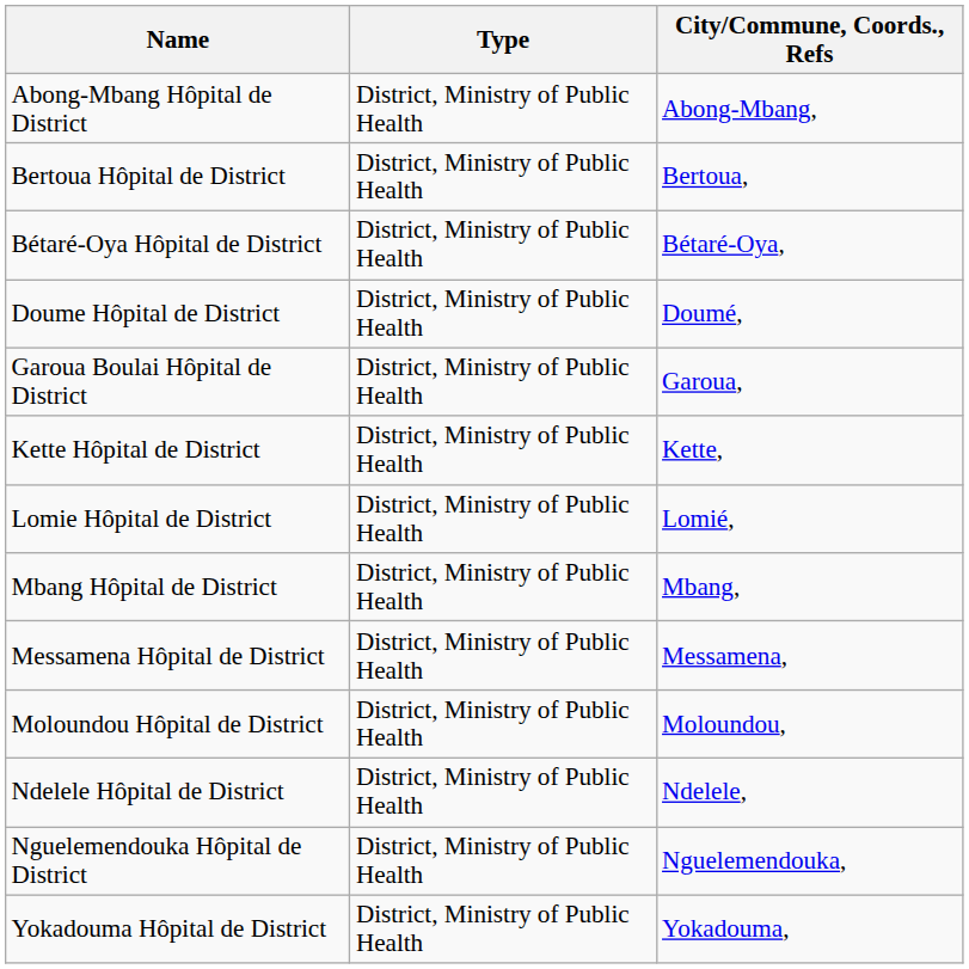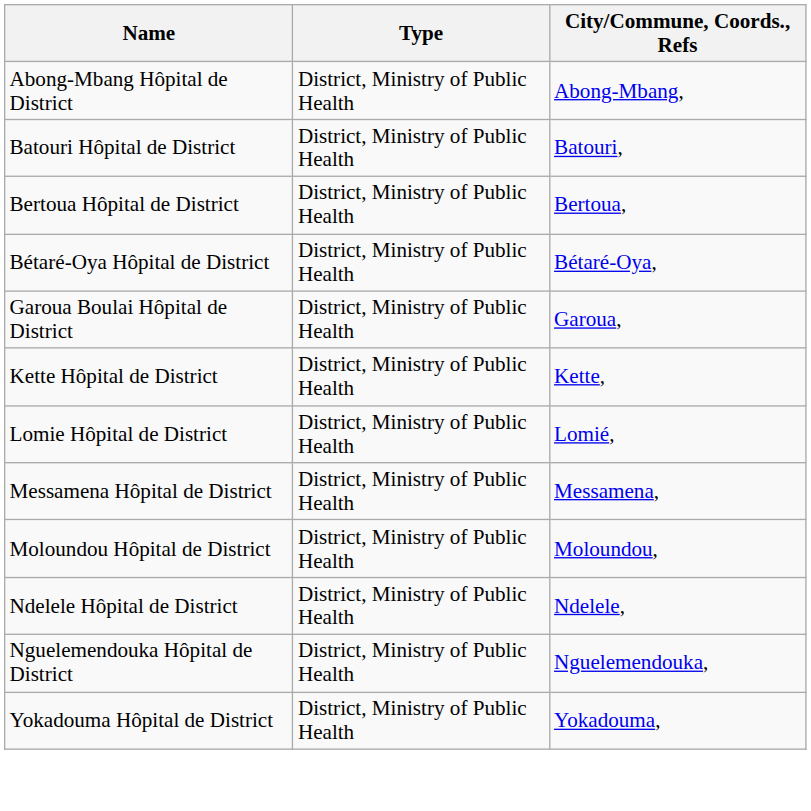+ row: Batouri Hôpital de District | District, Ministry of Public Health | Batouri,
- row: Doume Hôpital de District | District, Ministry of Public Health | Doumé,
- row: Mbang Hôpital de District | District, Ministry of Public Health | Mbang,
